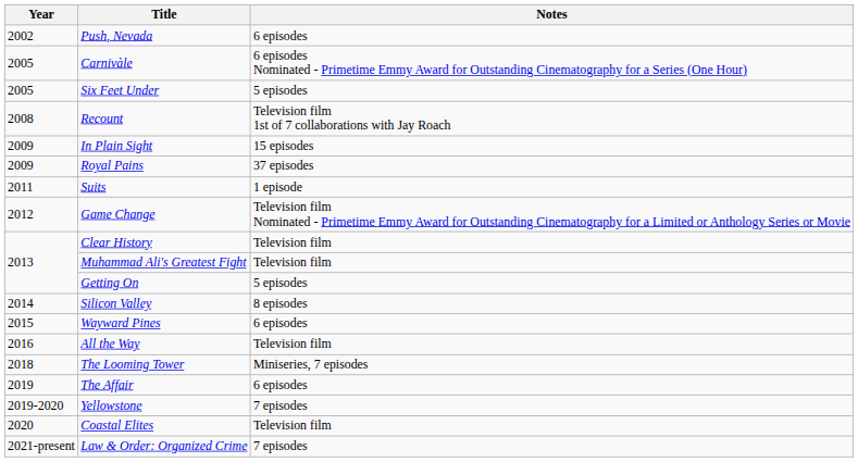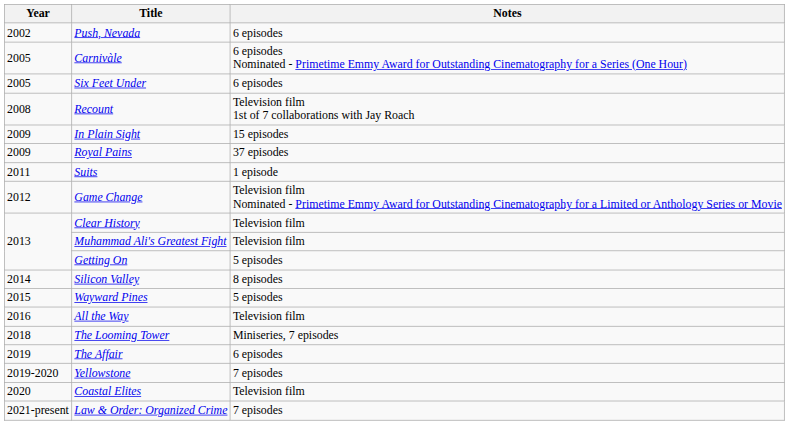Six Feet Under | Notes: 5 episodes -> 6 episodes
Wayward Pines | Notes: 6 episodes -> 5 episodes
